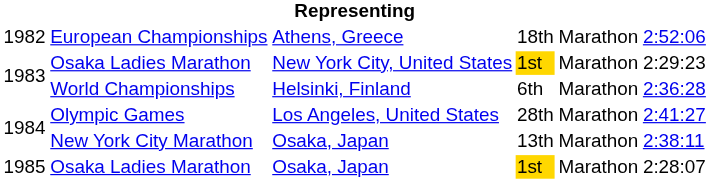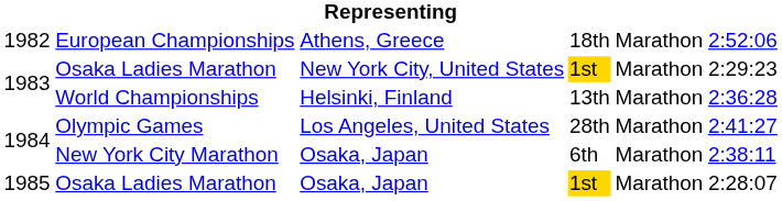World Championships | column 4: 6th -> 13th
New York City Marathon | column 4: 13th -> 6th
